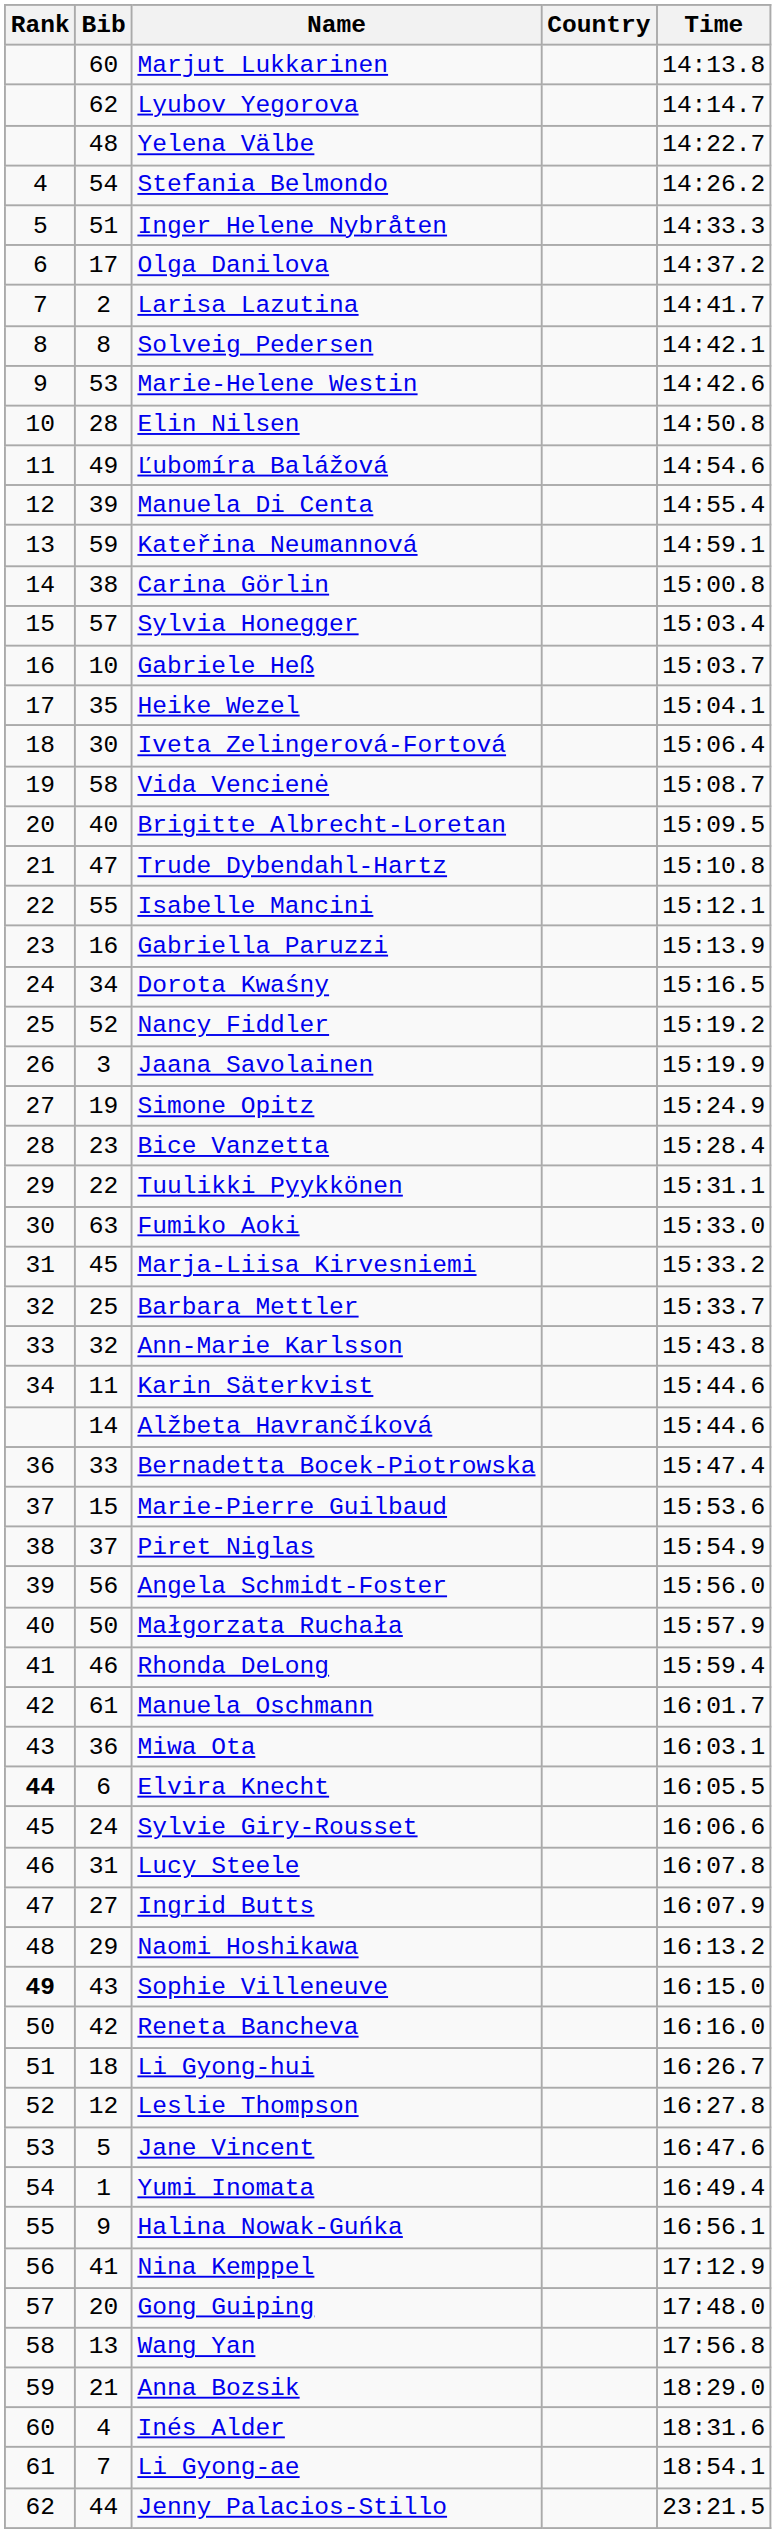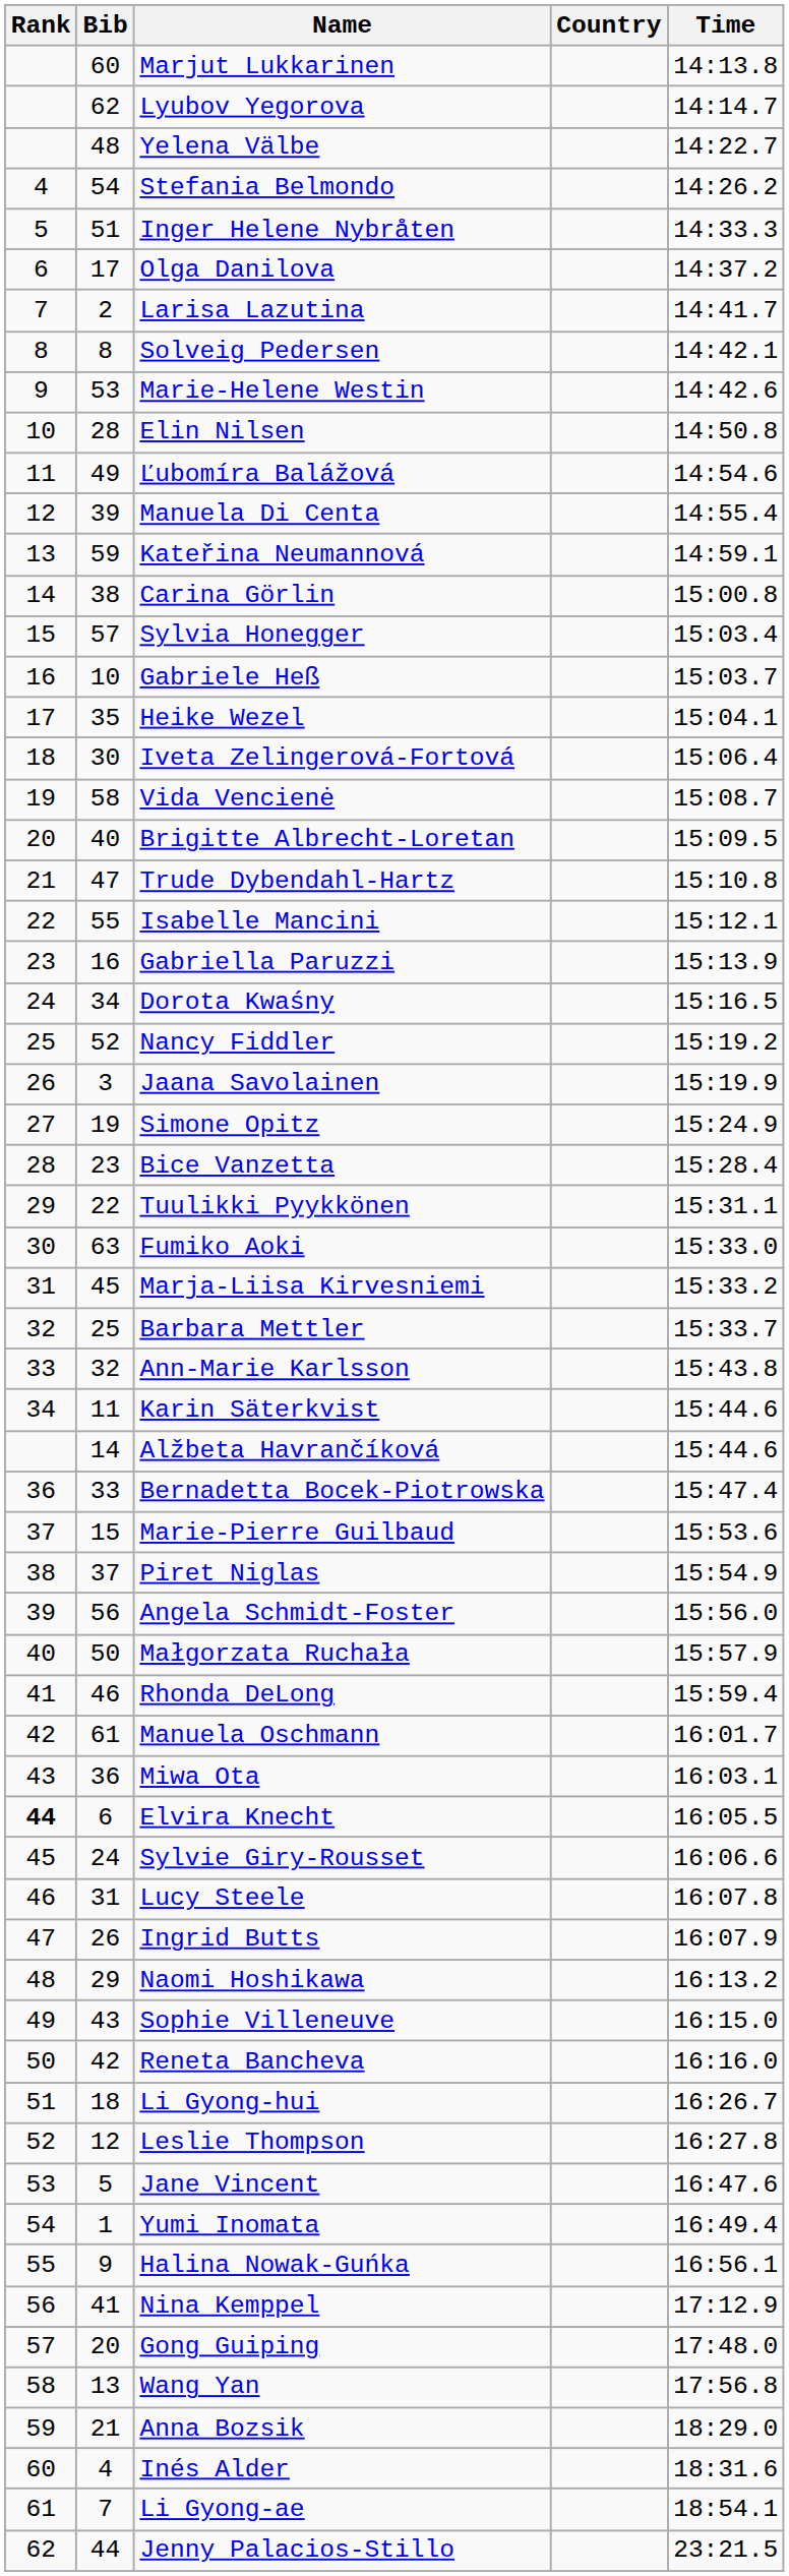Ingrid Butts | Bib: 27 -> 26
Sophie Villeneuve | Rank: bold -> normal
